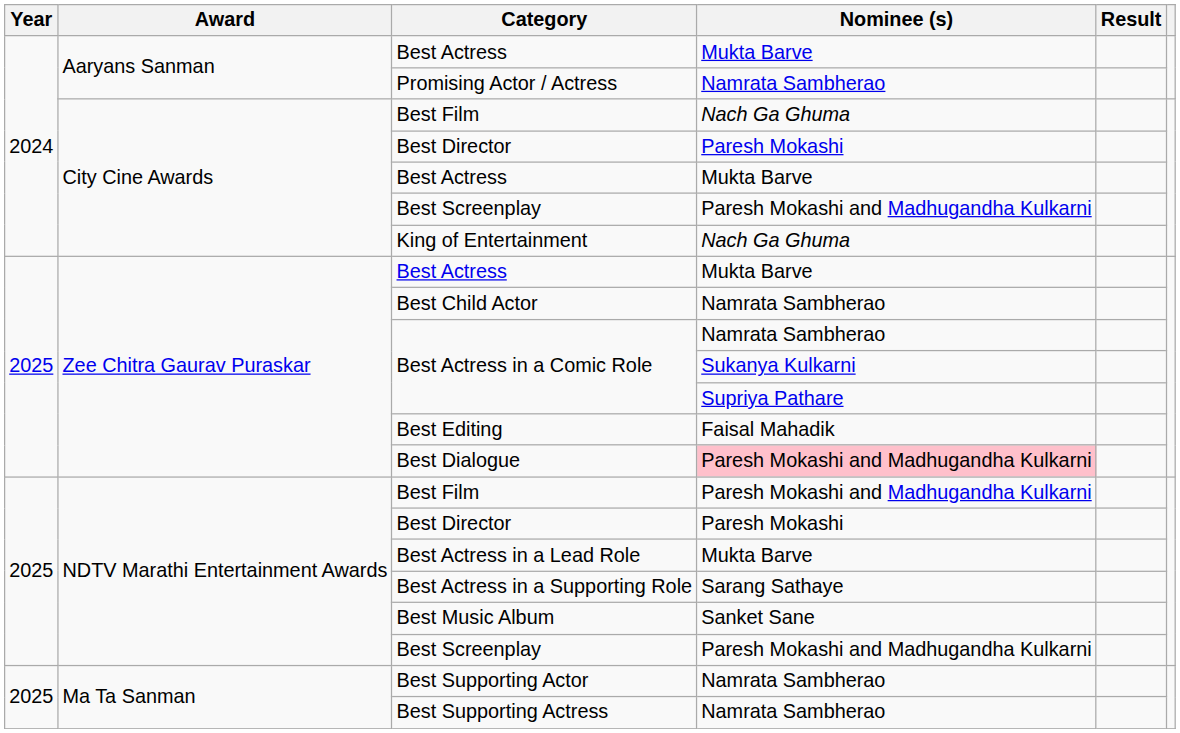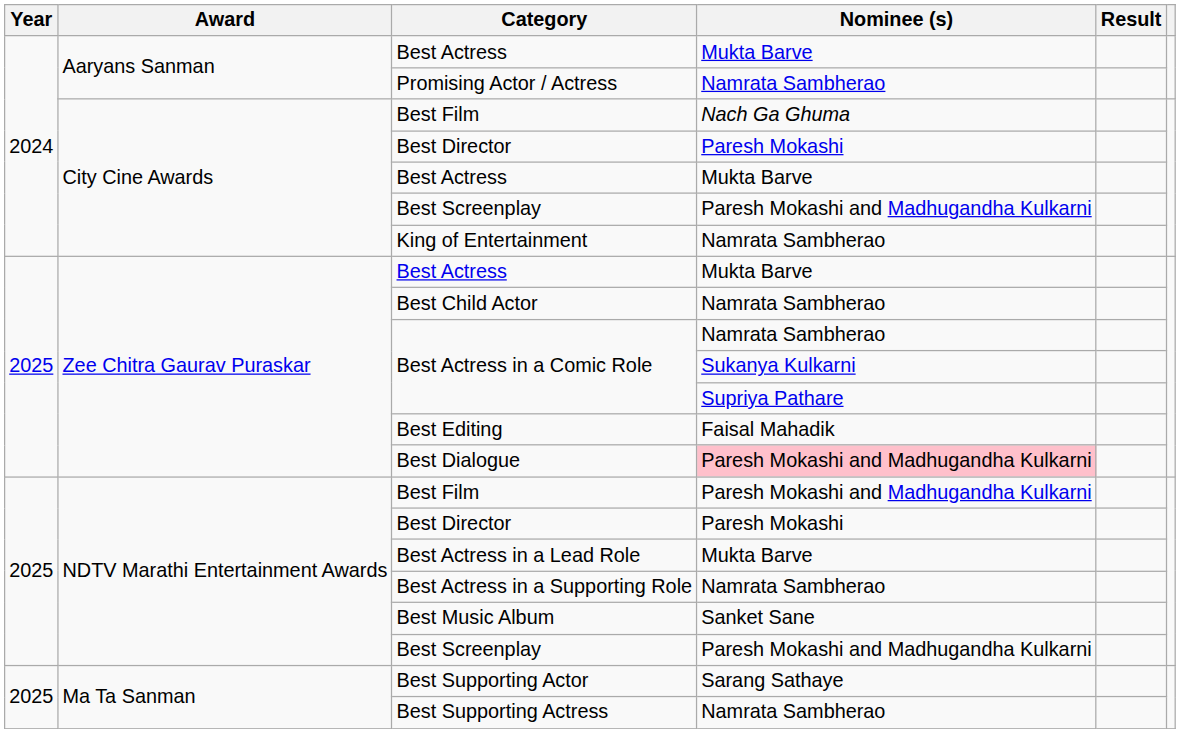King of Entertainment | Nominee (s): Nach Ga Ghuma -> Namrata Sambherao
Best Actress in a Supporting Role | Nominee (s): Sarang Sathaye -> Namrata Sambherao
Best Supporting Actor | Nominee (s): Namrata Sambherao -> Sarang Sathaye
